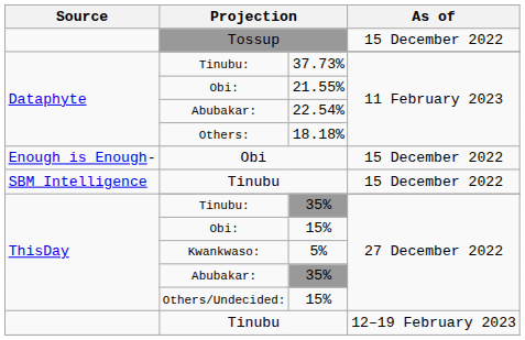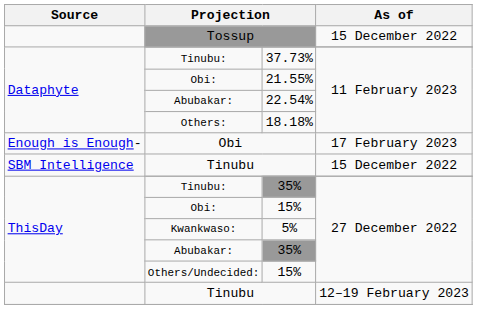Obi | As of: 15 December 2022 -> 17 February 2023
